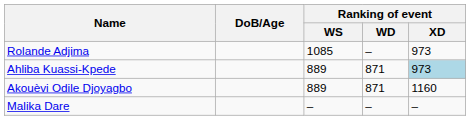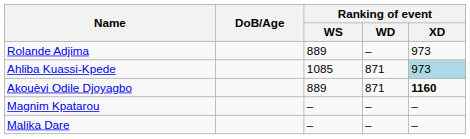Rolande Adjima | Ranking of event / WS: 1085 -> 889
Ahliba Kuassi-Kpede | Ranking of event / WS: 889 -> 1085
Akouèvi Odile Djoyagbo | Ranking of event / XD: normal -> bold
+ row: Magnim Kpatarou | – | – | –
